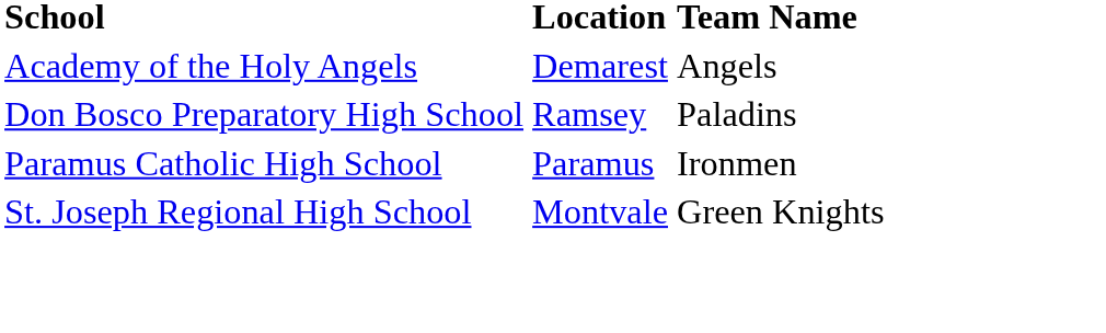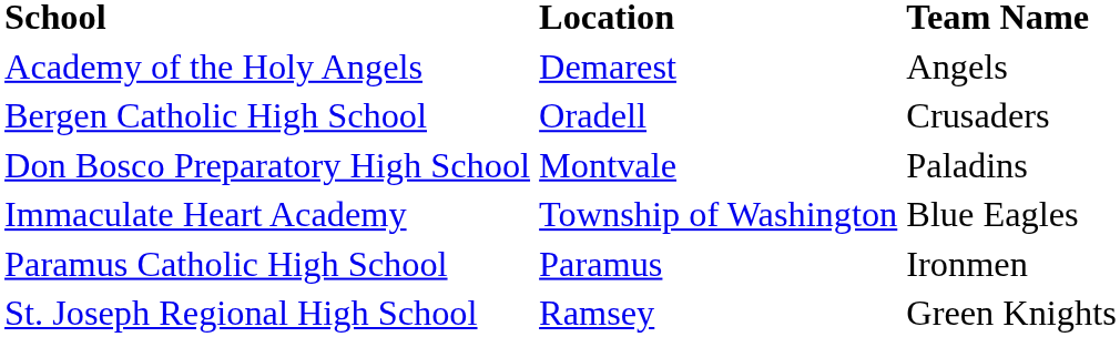+ row: Bergen Catholic High School | Oradell | Crusaders
Don Bosco Preparatory High School | Location: Ramsey -> Montvale
+ row: Immaculate Heart Academy | Township of Washington | Blue Eagles
St. Joseph Regional High School | Location: Montvale -> Ramsey
